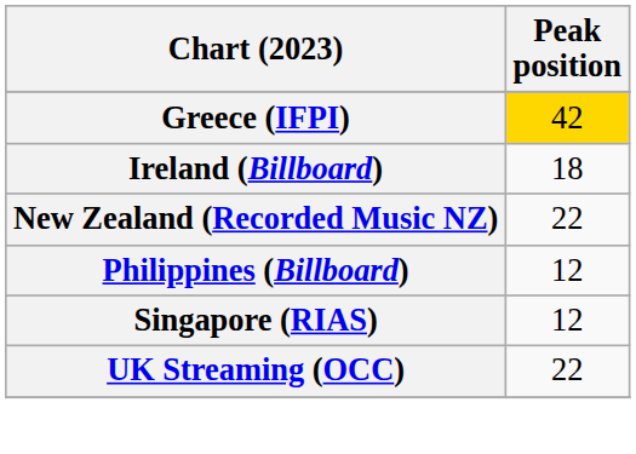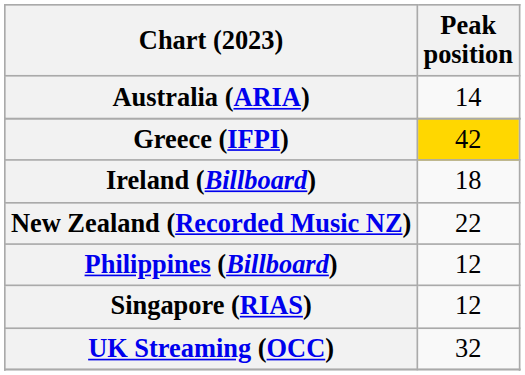+ row: Australia (ARIA) | 14
UK Streaming (OCC) | Peak position: 22 -> 32
